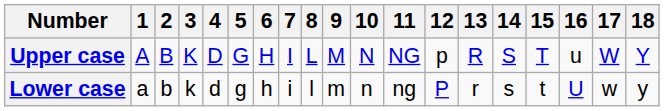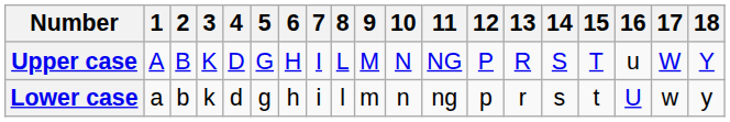Upper case | 12: p -> P
Lower case | 12: P -> p
